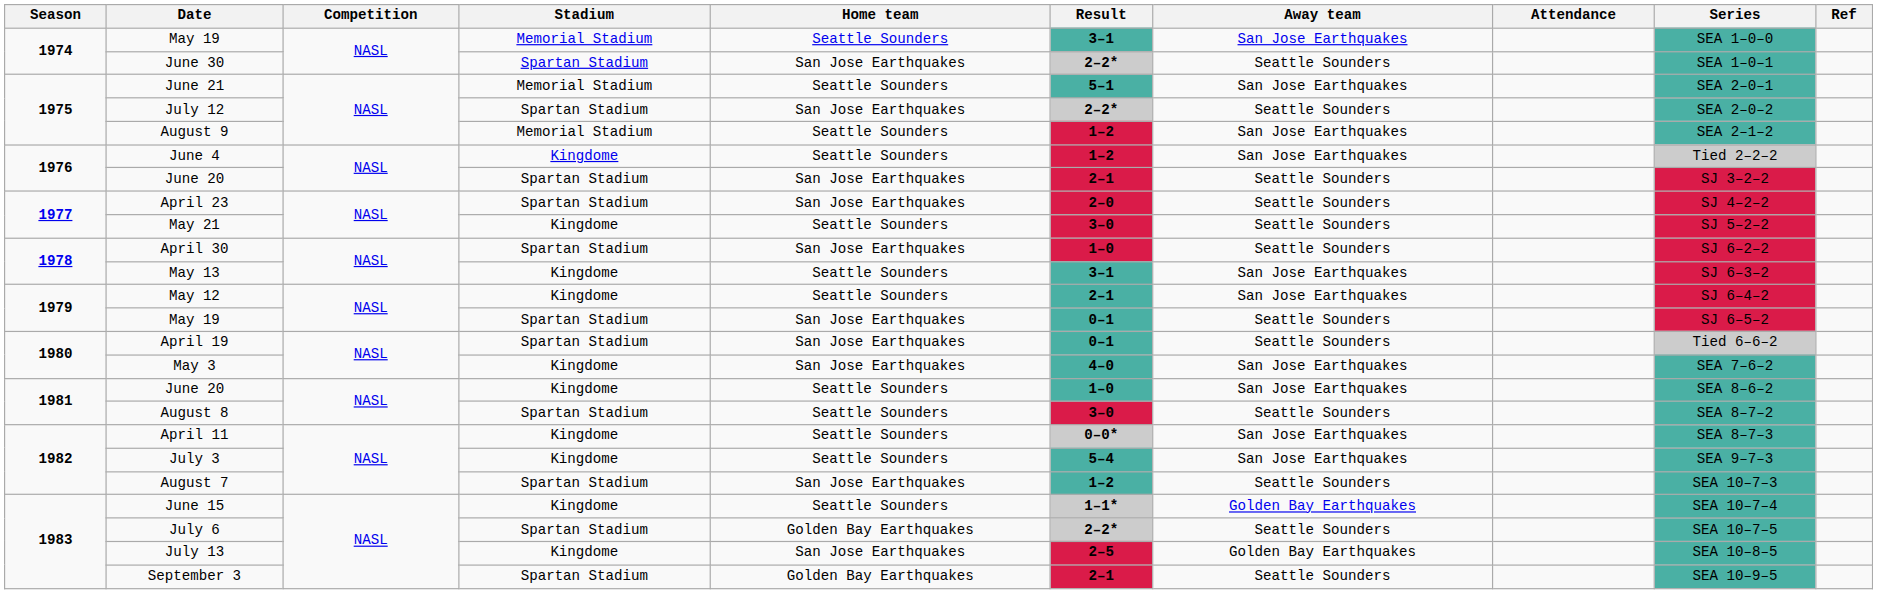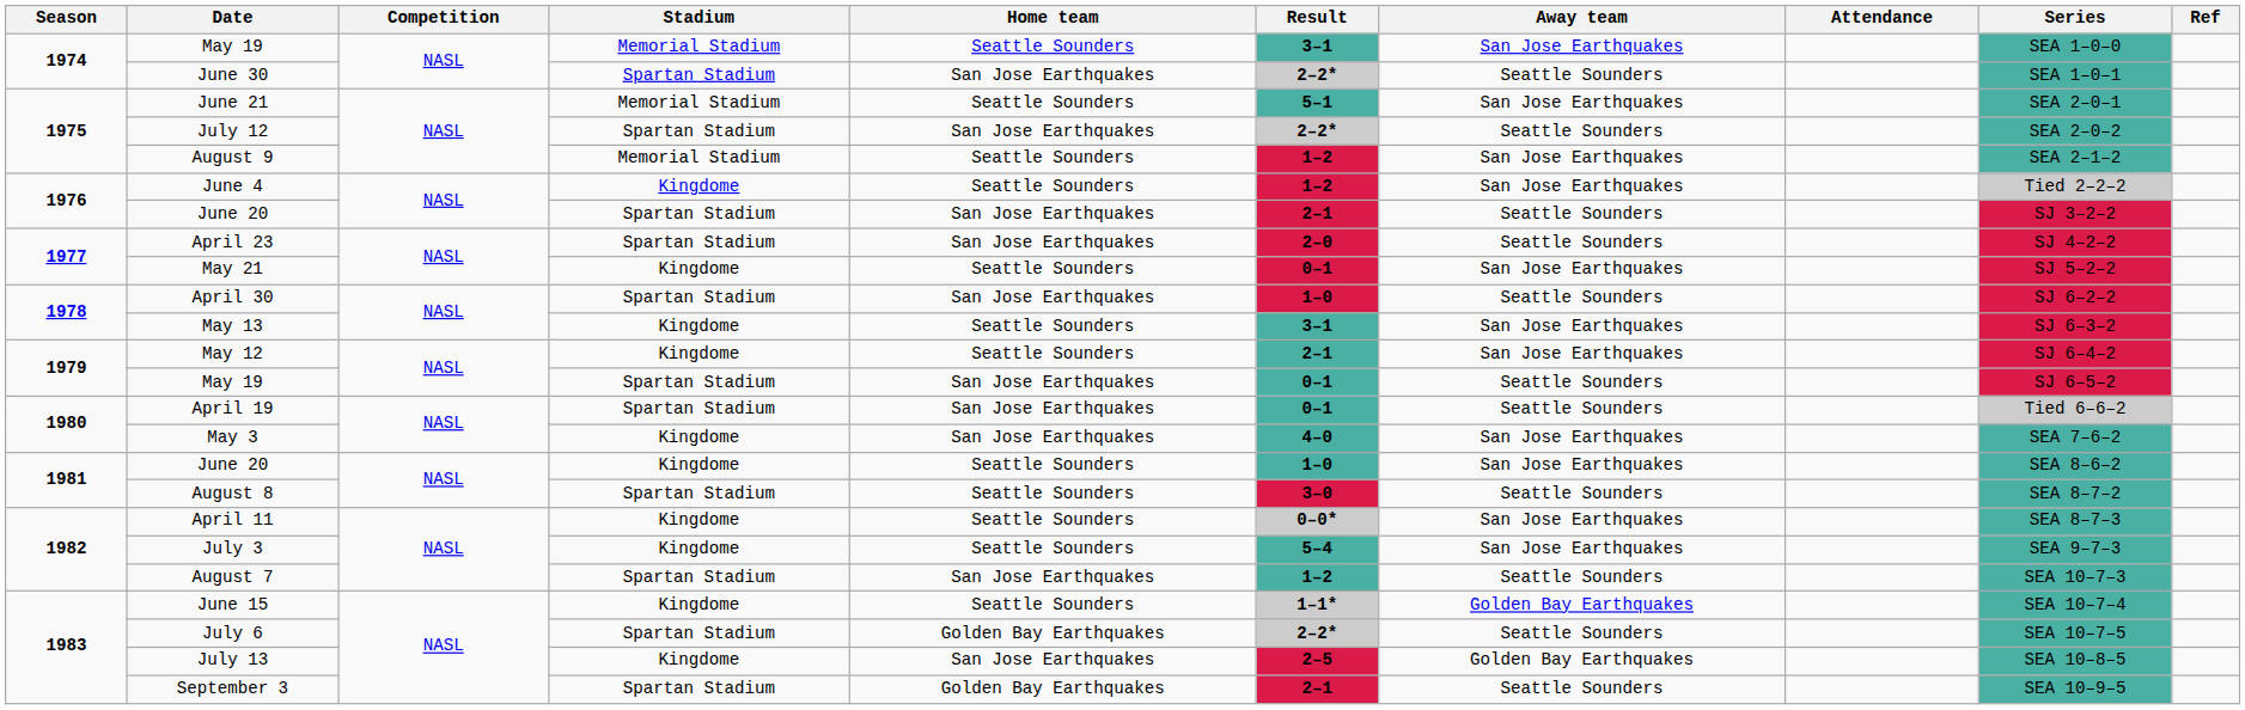May 21 | Result: 3–0 -> 0–1
May 21 | Away team: Seattle Sounders -> San Jose Earthquakes
